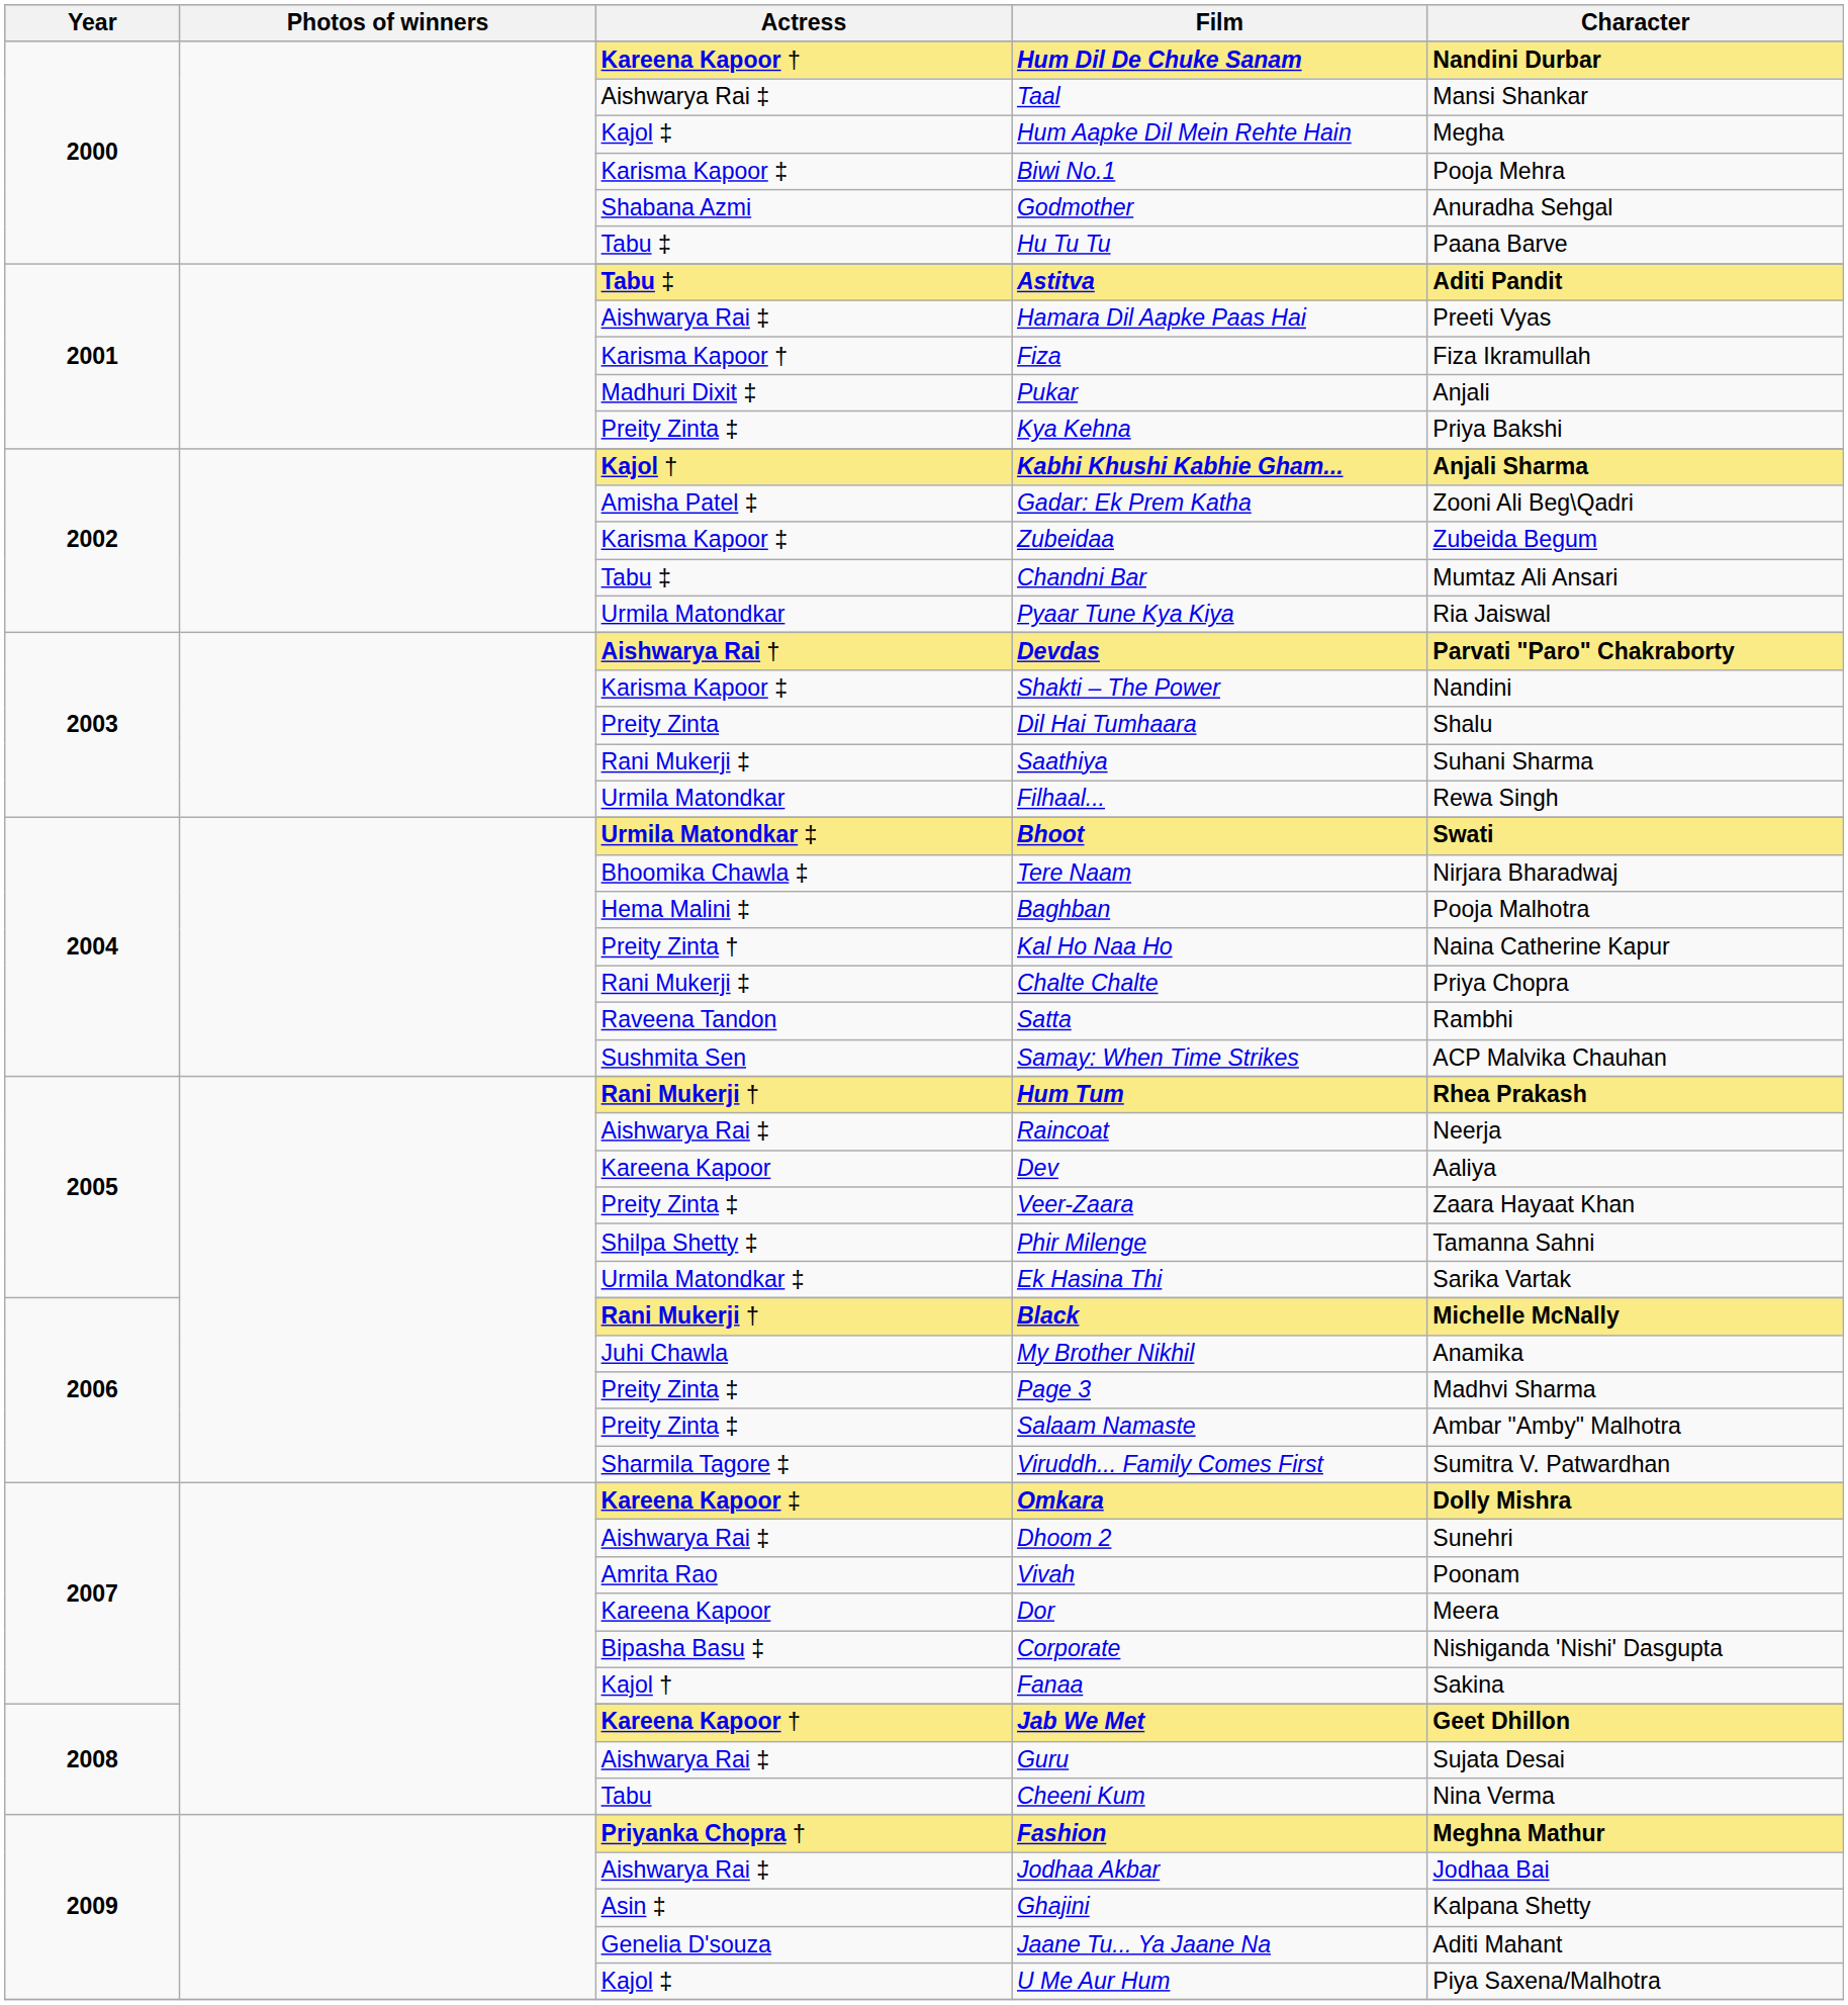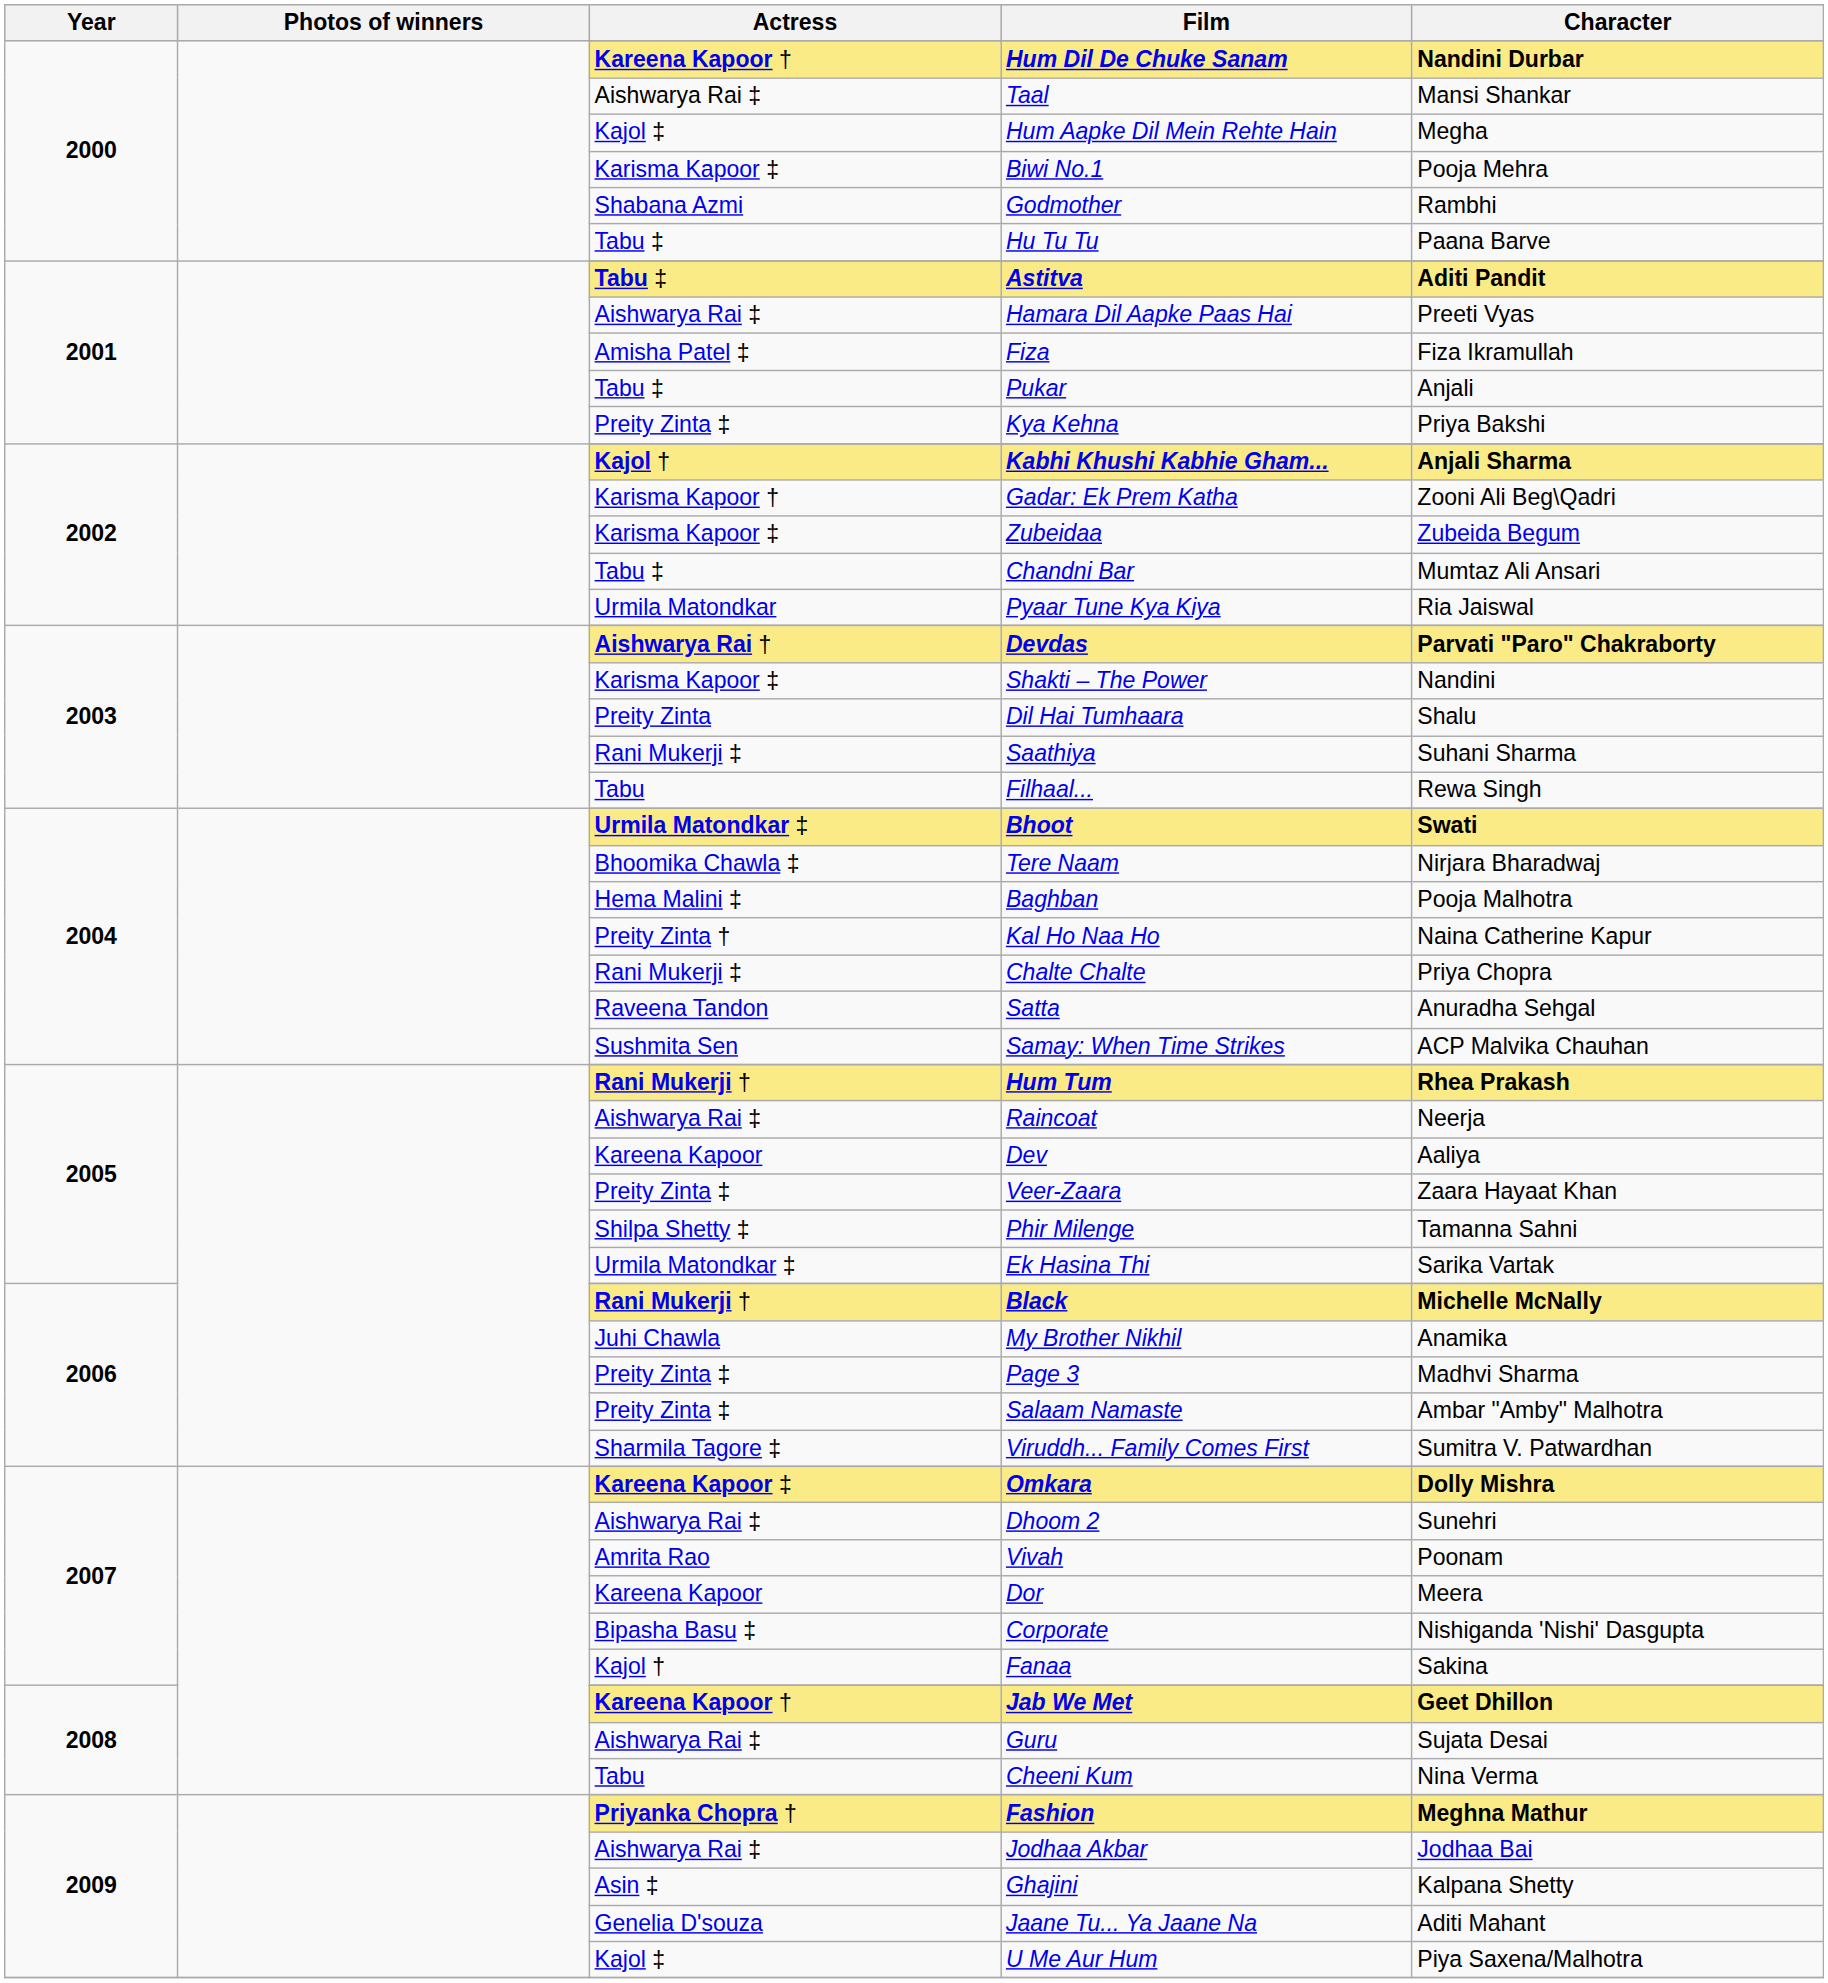Godmother | Character: Anuradha Sehgal -> Rambhi
Fiza | Actress: Karisma Kapoor † -> Amisha Patel ‡
Pukar | Actress: Madhuri Dixit ‡ -> Tabu ‡
Gadar: Ek Prem Katha | Actress: Amisha Patel ‡ -> Karisma Kapoor †
Filhaal... | Actress: Urmila Matondkar -> Tabu
Satta | Character: Rambhi -> Anuradha Sehgal
